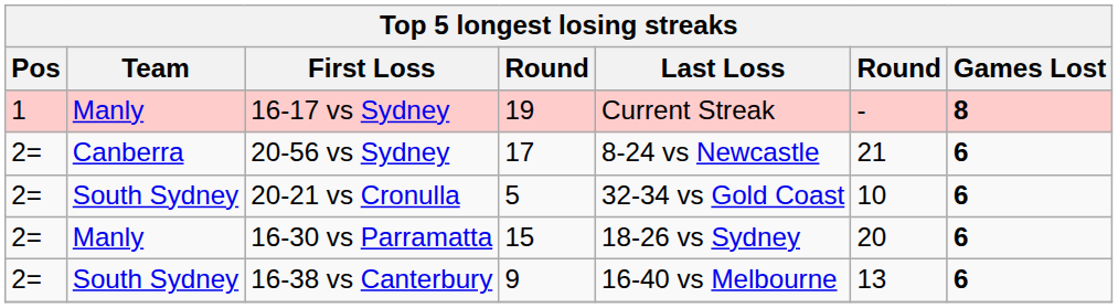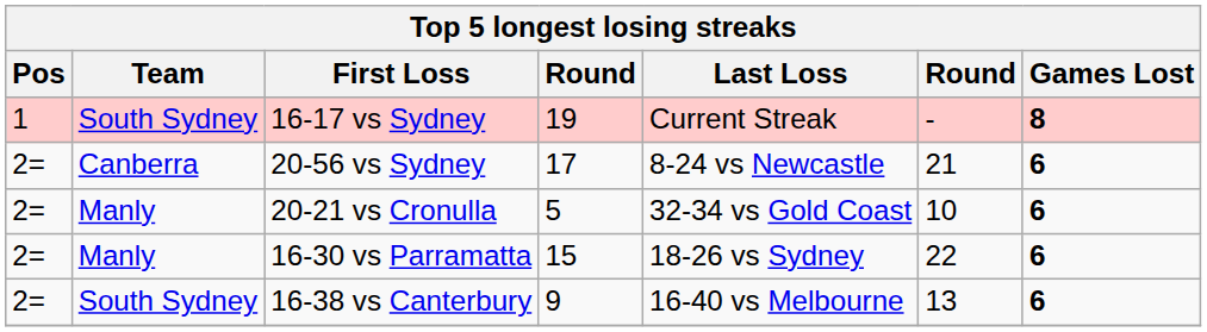16-17 vs Sydney | Team: Manly -> South Sydney
20-21 vs Cronulla | Team: South Sydney -> Manly
16-30 vs Parramatta | column 6: 20 -> 22
